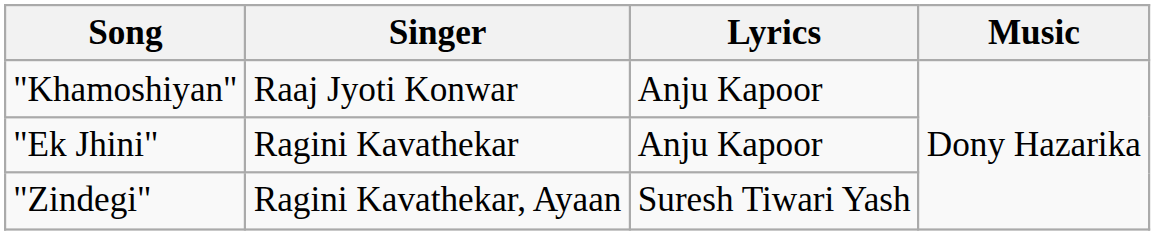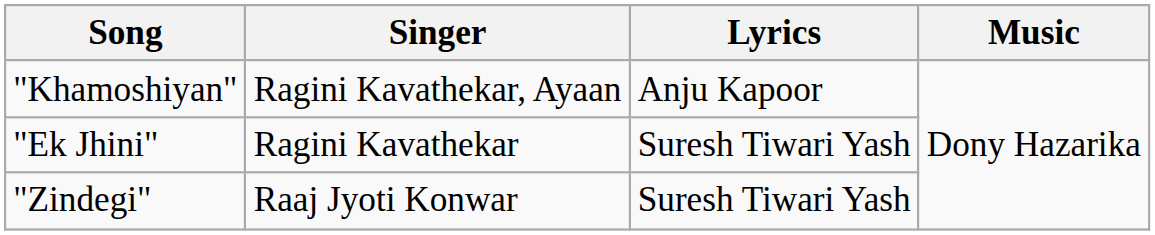"Khamoshiyan" | Singer: Raaj Jyoti Konwar -> Ragini Kavathekar, Ayaan
"Ek Jhini" | Lyrics: Anju Kapoor -> Suresh Tiwari Yash
"Zindegi" | Singer: Ragini Kavathekar, Ayaan -> Raaj Jyoti Konwar
